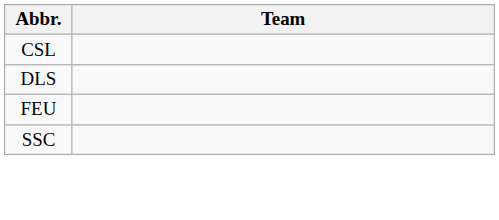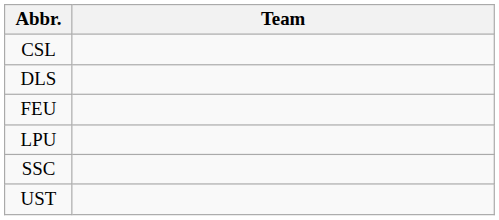+ row: LPU
+ row: UST
